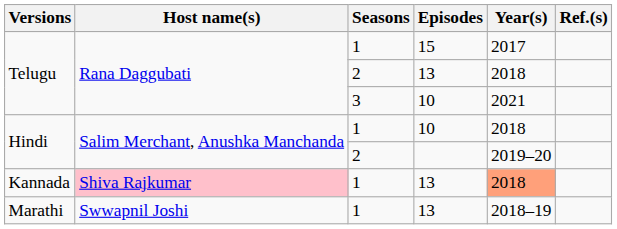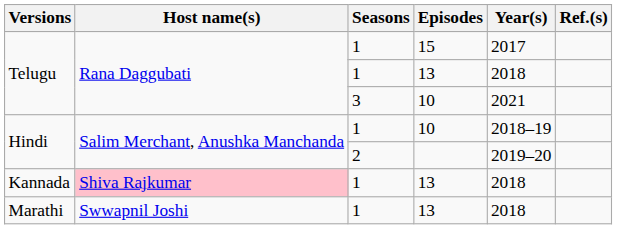Telugu / 13 | Seasons: 2 -> 1
Hindi / 10 | Year(s): 2018 -> 2018–19
Kannada | Year(s): lightsalmon background -> no background
Marathi | Year(s): 2018–19 -> 2018
